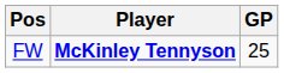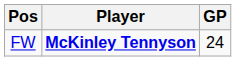FW | GP: 25 -> 24
